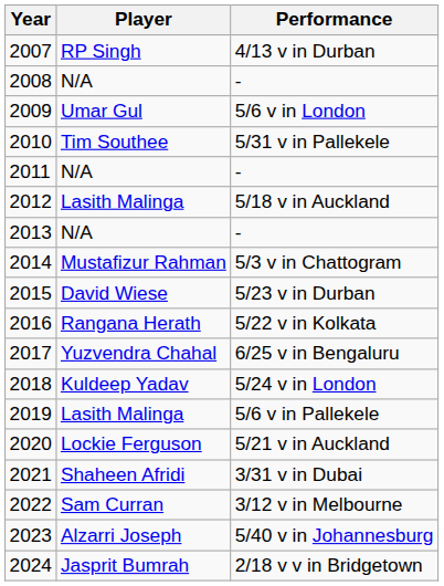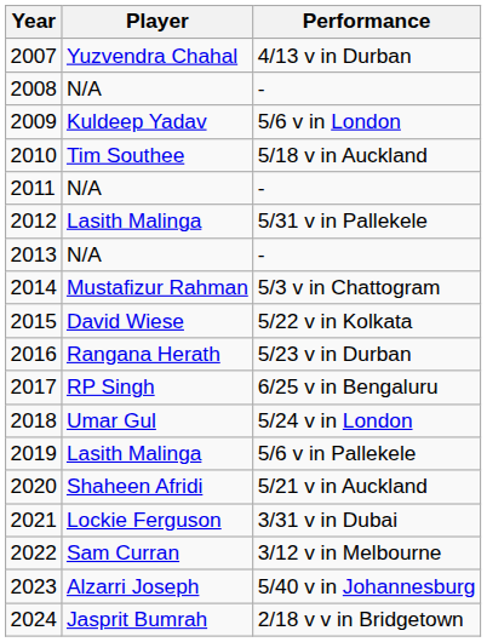2007 | Player: RP Singh -> Yuzvendra Chahal
2009 | Player: Umar Gul -> Kuldeep Yadav
2010 | Performance: 5/31 v in Pallekele -> 5/18 v in Auckland
2012 | Performance: 5/18 v in Auckland -> 5/31 v in Pallekele
2015 | Performance: 5/23 v in Durban -> 5/22 v in Kolkata
2016 | Performance: 5/22 v in Kolkata -> 5/23 v in Durban
2017 | Player: Yuzvendra Chahal -> RP Singh
2018 | Player: Kuldeep Yadav -> Umar Gul
2020 | Player: Lockie Ferguson -> Shaheen Afridi
2021 | Player: Shaheen Afridi -> Lockie Ferguson
